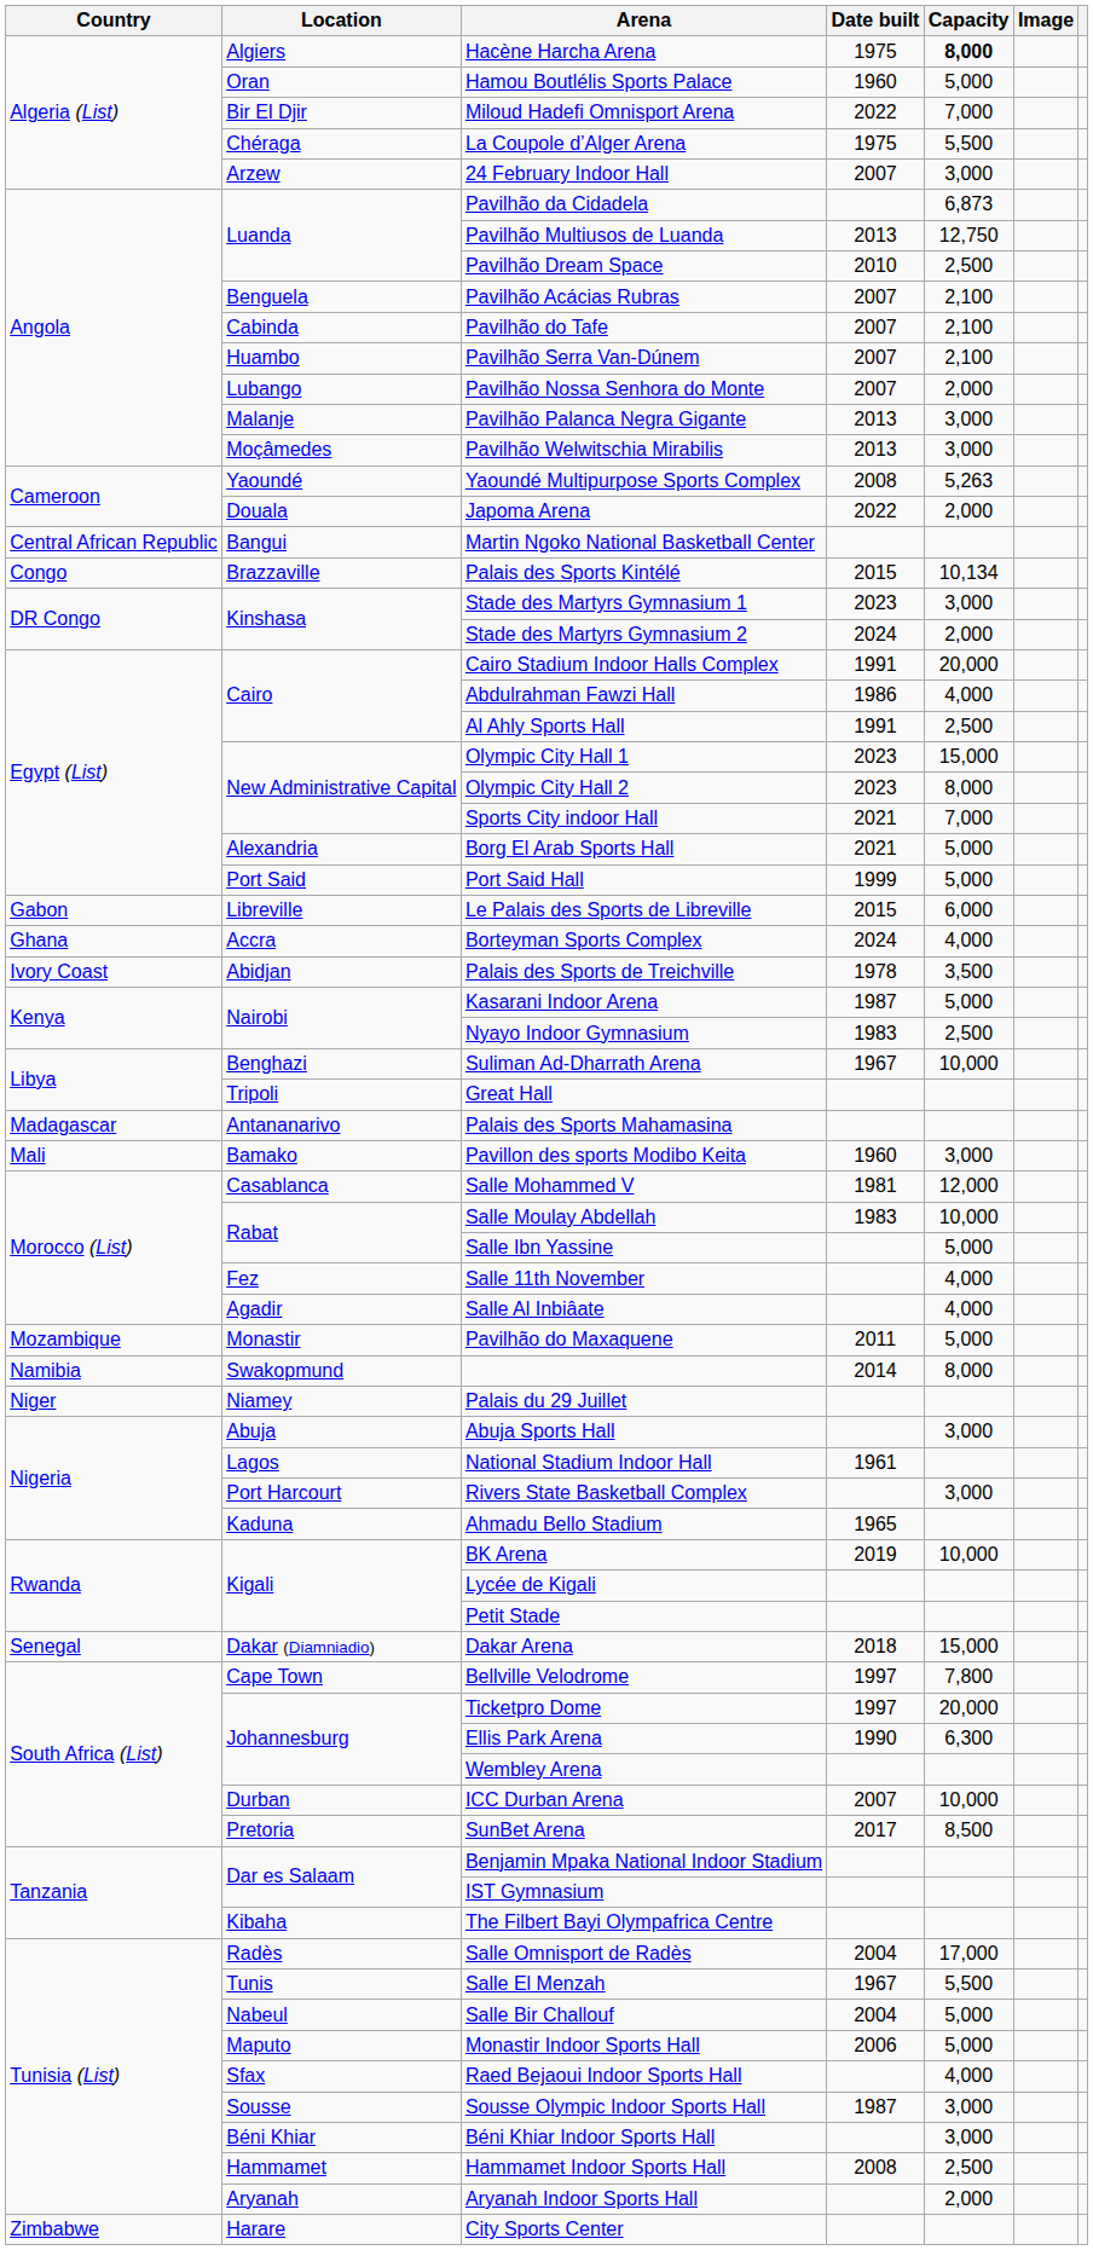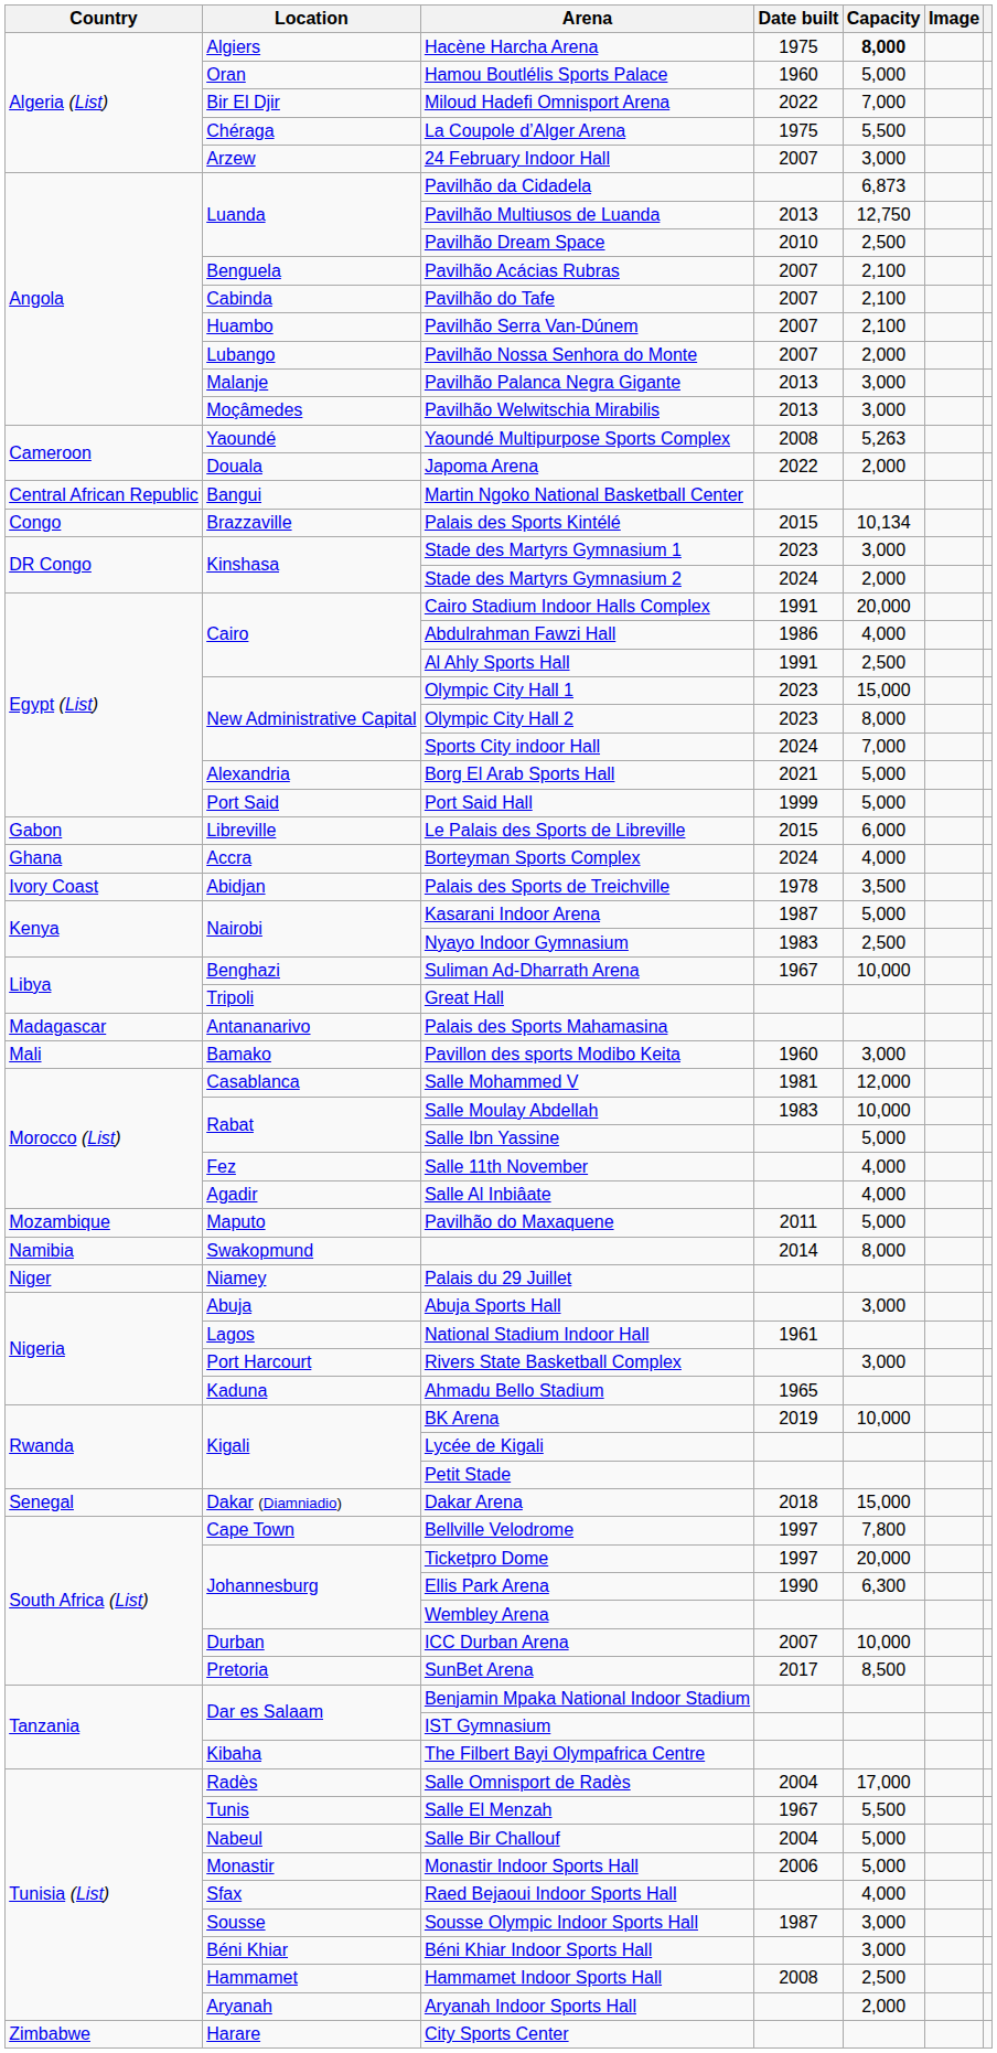Sports City indoor Hall | Date built: 2021 -> 2024
Pavilhão do Maxaquene | Location: Monastir -> Maputo
Monastir Indoor Sports Hall | Location: Maputo -> Monastir
